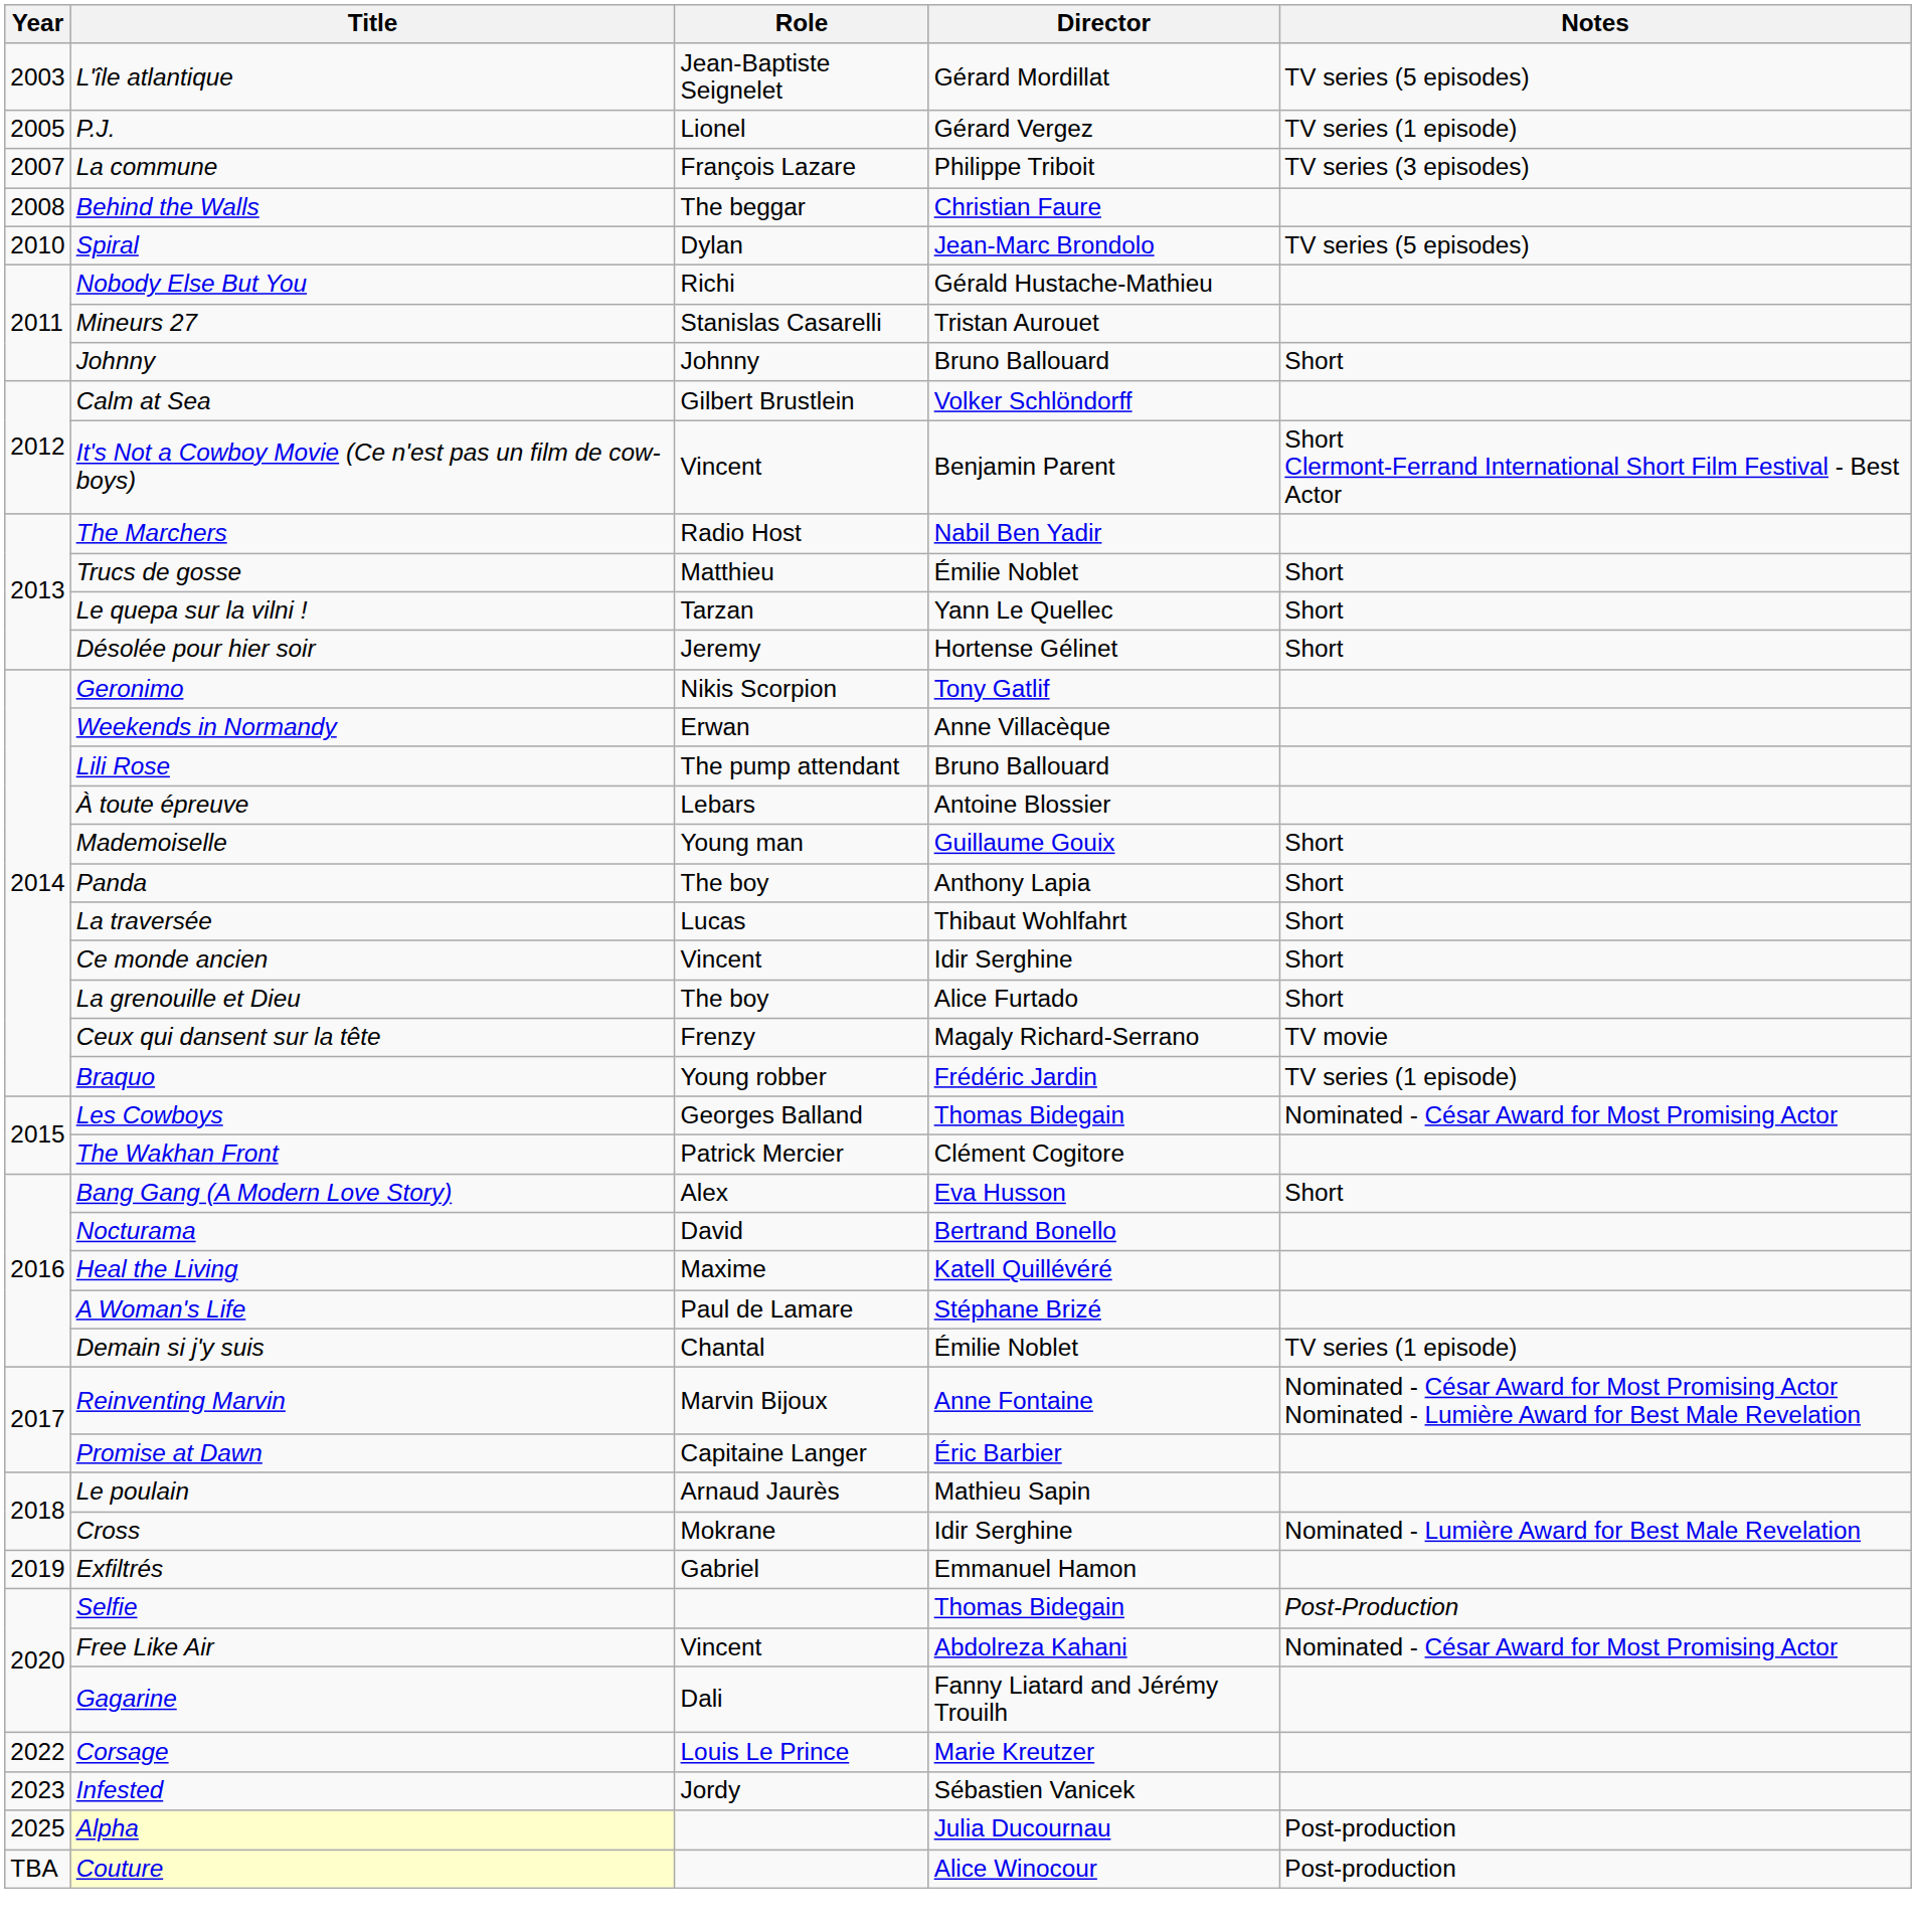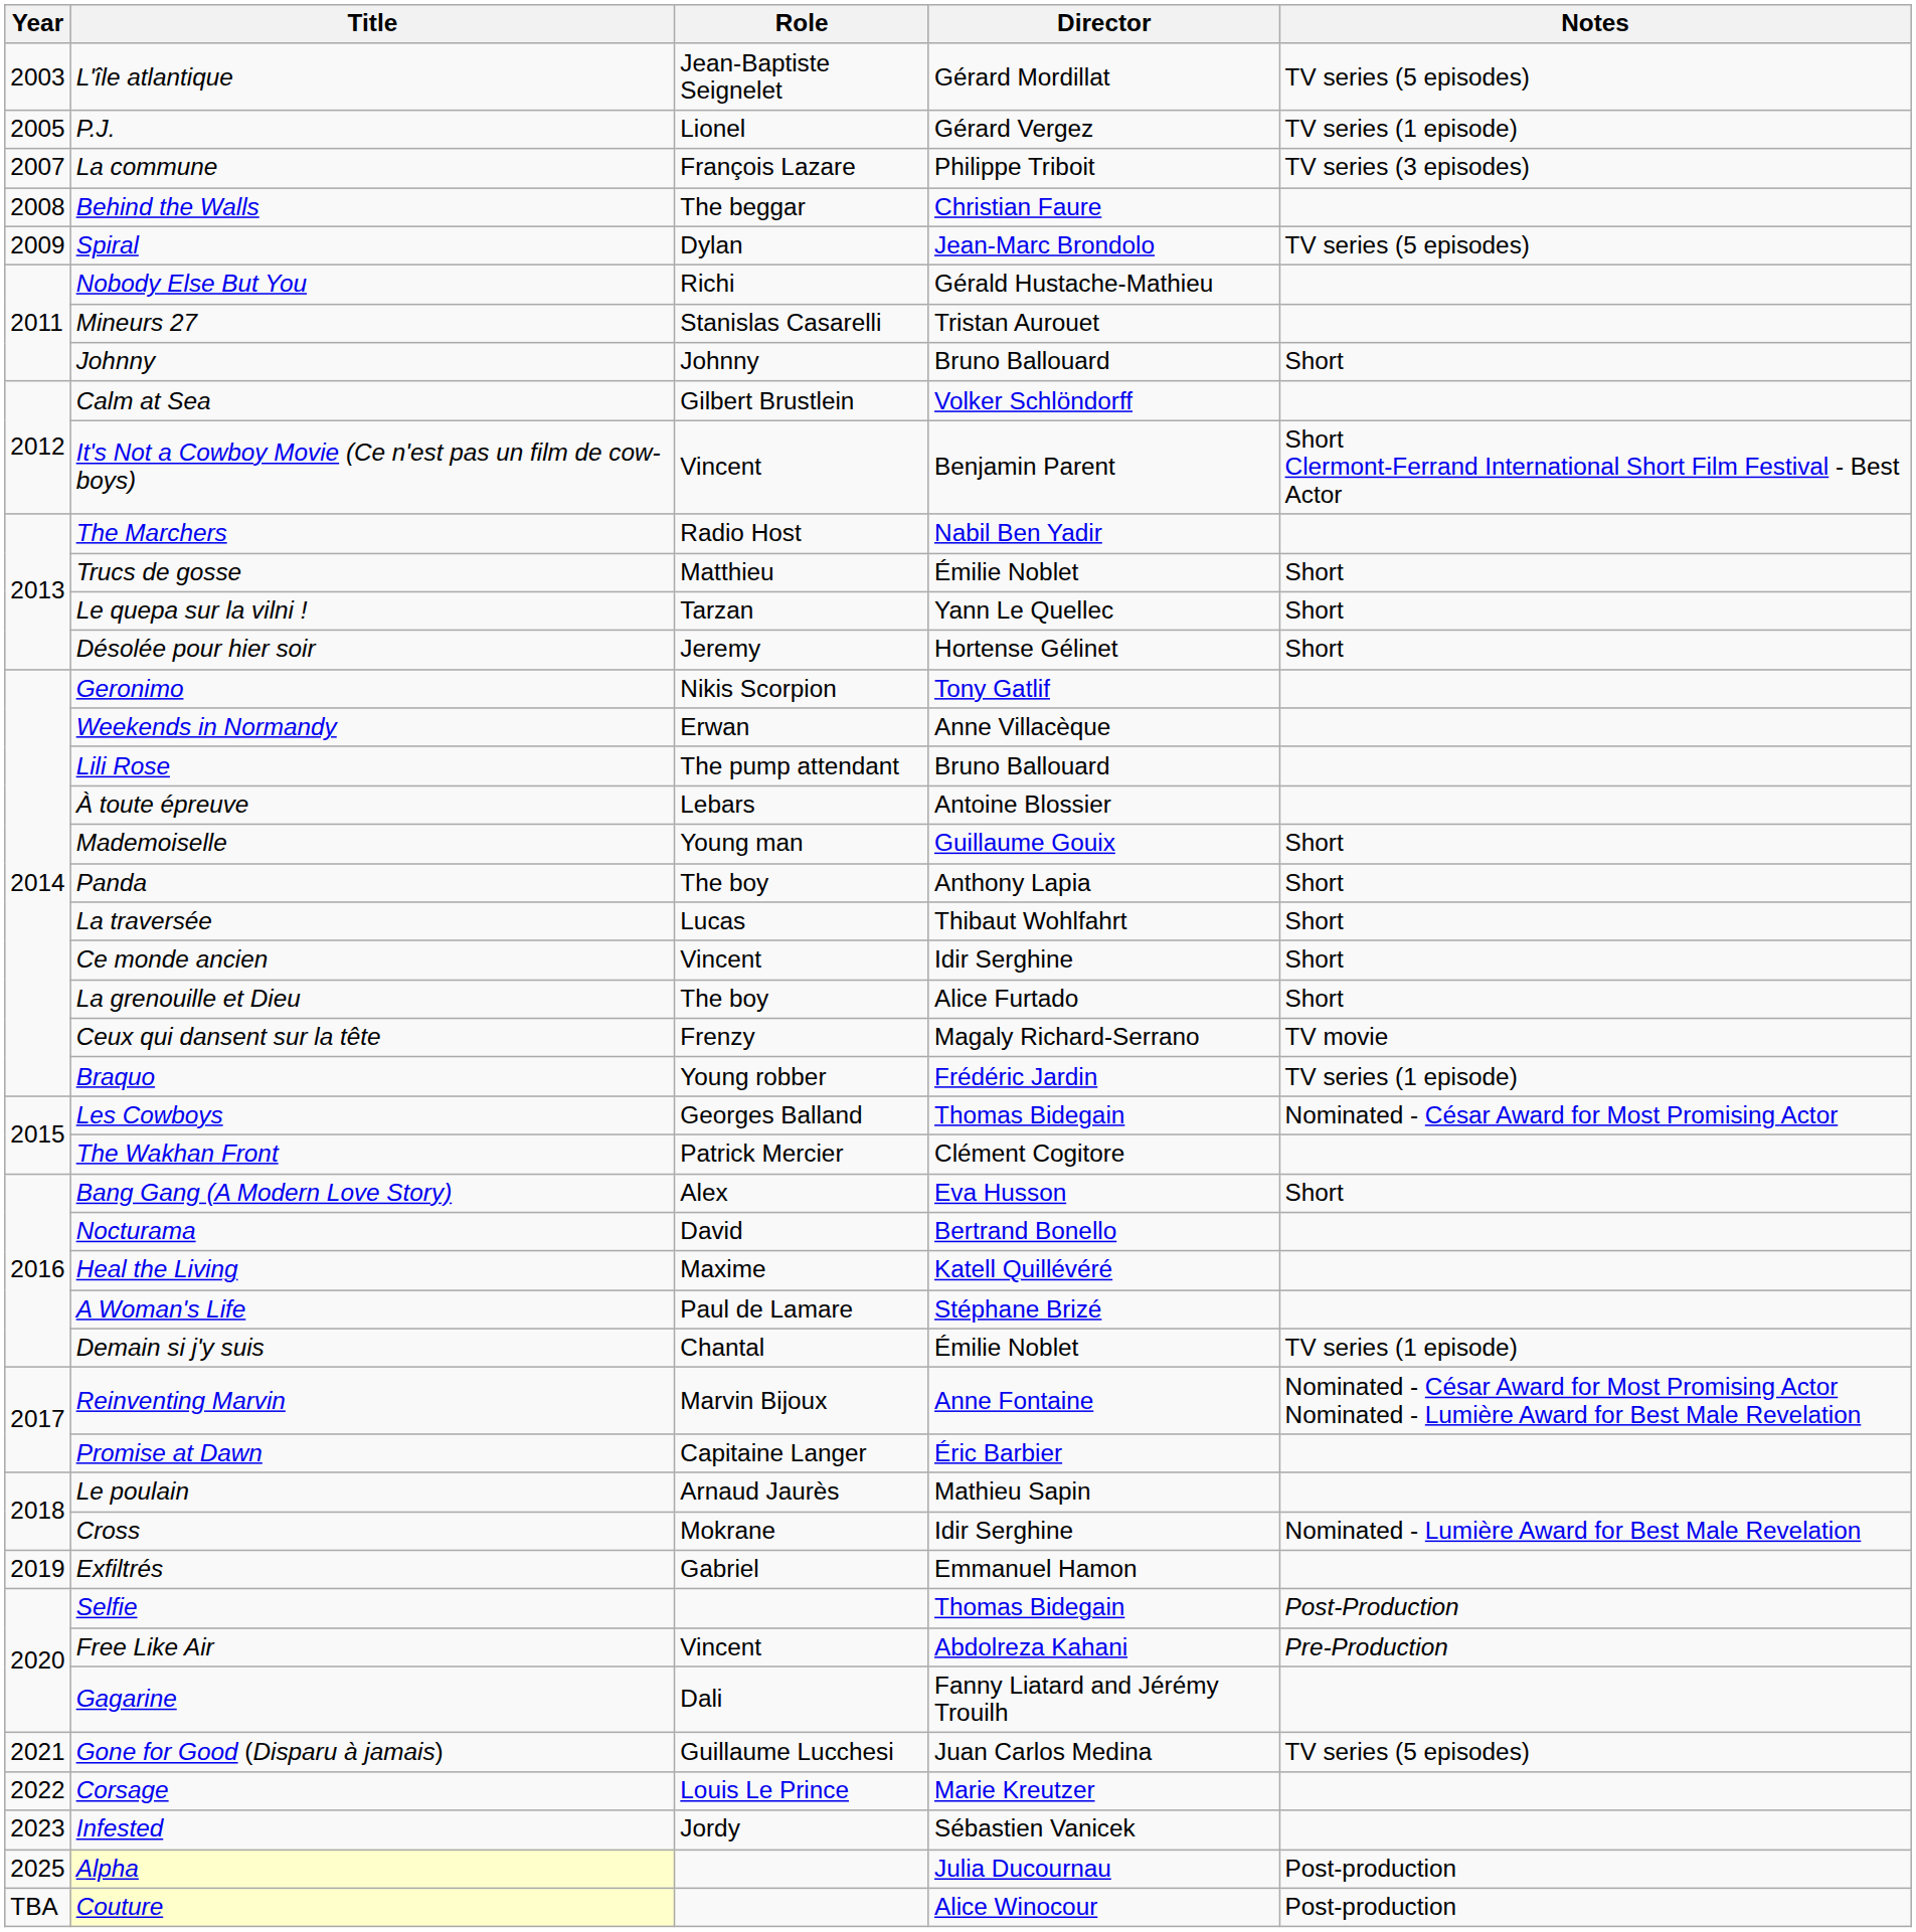Spiral | Year: 2010 -> 2009
Free Like Air | Notes: Nominated - César Award for Most Promising Actor -> Pre-Production
+ row: 2021 | Gone for Good (Disparu à jamais) | Guillaume Lucchesi | Juan Carlos Medina | TV series (5 episodes)
